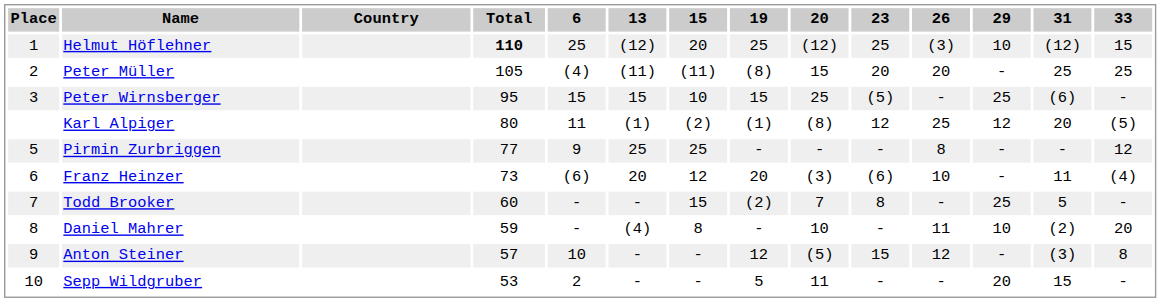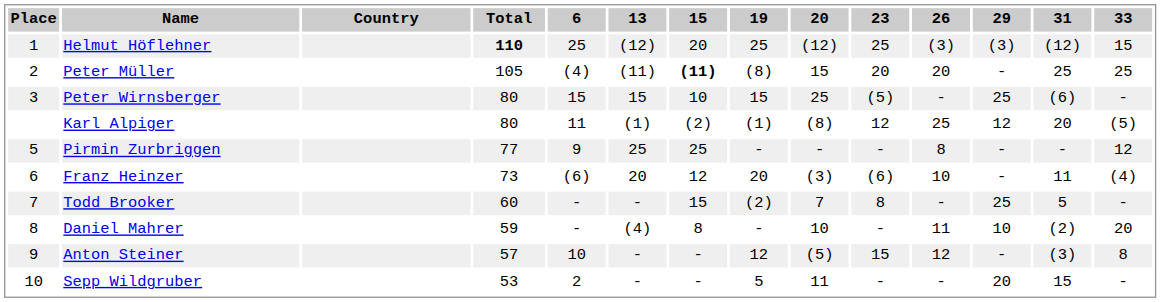Helmut Höflehner | 29: 10 -> (3)
Peter Müller | 15: normal -> bold
Peter Wirnsberger | Total: 95 -> 80
